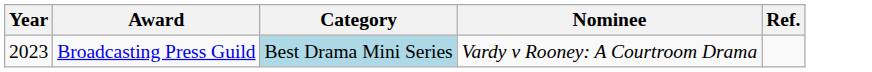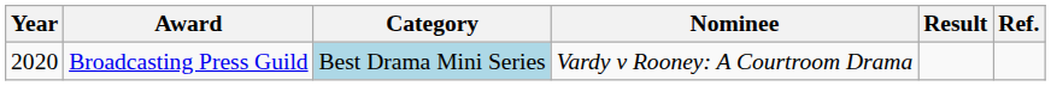+ column: Result
Broadcasting Press Guild | Year: 2023 -> 2020
